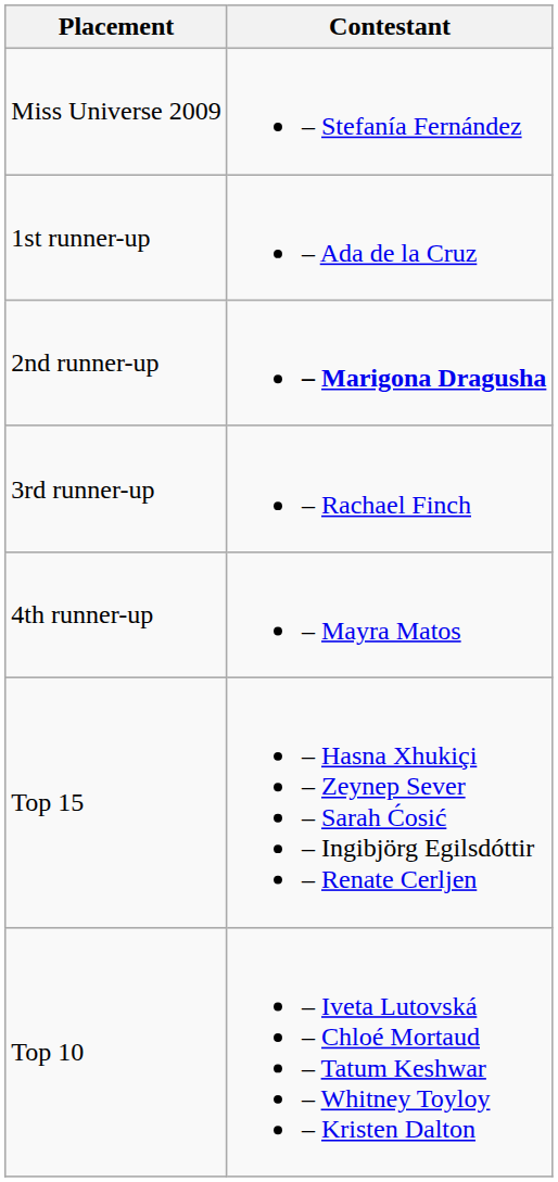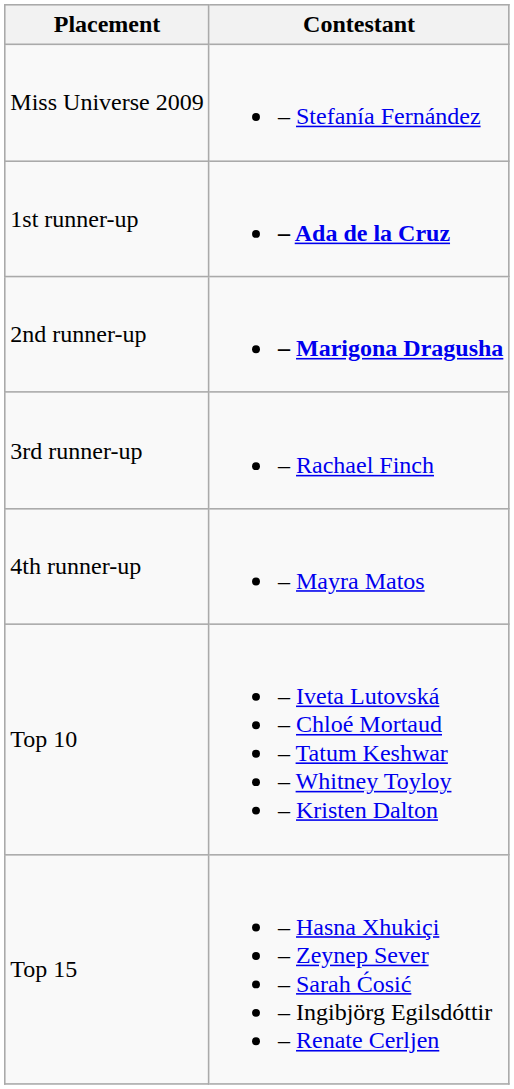1st runner-up | Contestant: normal -> bold
rows swapped: Top 10 <-> Top 15
